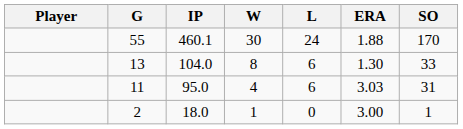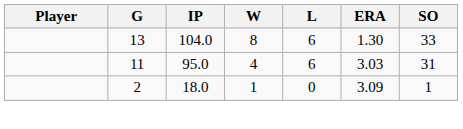- row: 55 | 460.1 | 30 | 24 | 1.88 | 170
18.0 | ERA: 3.00 -> 3.09
